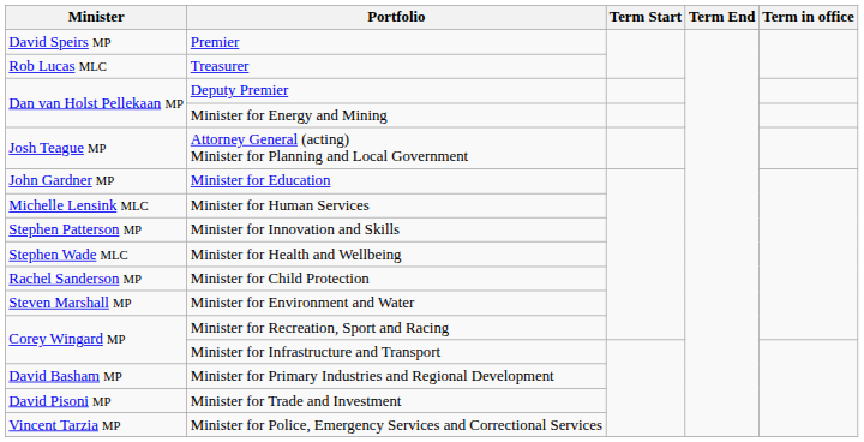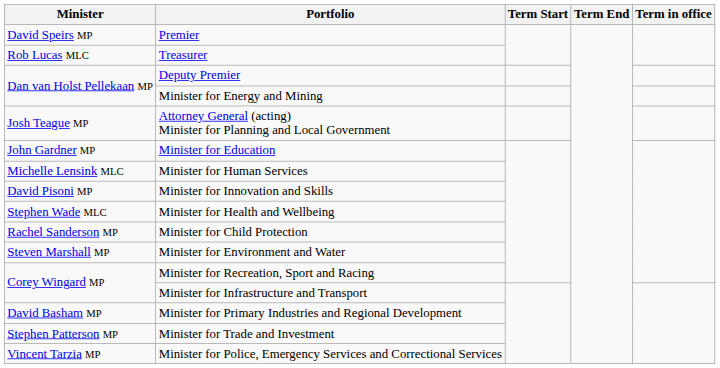Minister for Innovation and Skills | Minister: Stephen Patterson MP -> David Pisoni MP
Minister for Trade and Investment | Minister: David Pisoni MP -> Stephen Patterson MP
